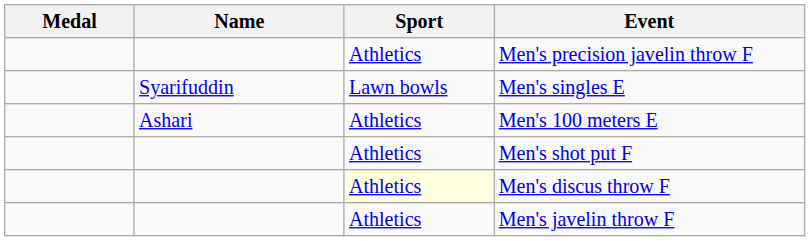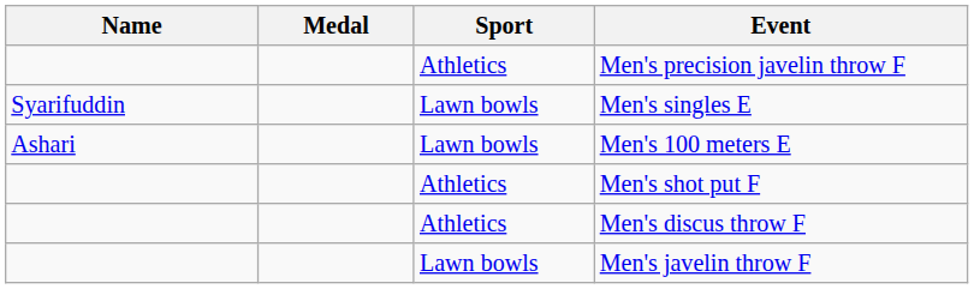columns swapped: Medal <-> Name
Men's 100 meters E | Sport: Athletics -> Lawn bowls
Men's discus throw F | Sport: lightyellow background -> no background
Men's javelin throw F | Sport: Athletics -> Lawn bowls
